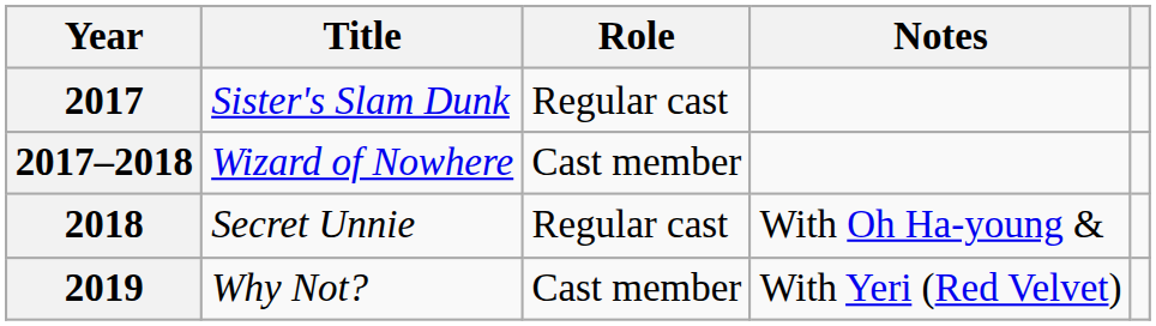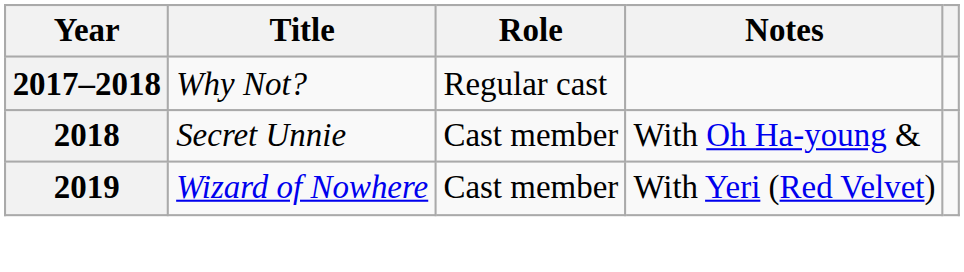- row: 2017 | Sister's Slam Dunk | Regular cast
2017–2018 | Title: Wizard of Nowhere -> Why Not?
2017–2018 | Role: Cast member -> Regular cast
2018 | Role: Regular cast -> Cast member
2019 | Title: Why Not? -> Wizard of Nowhere
